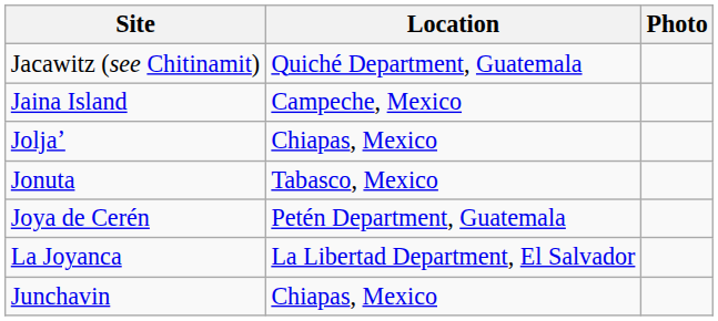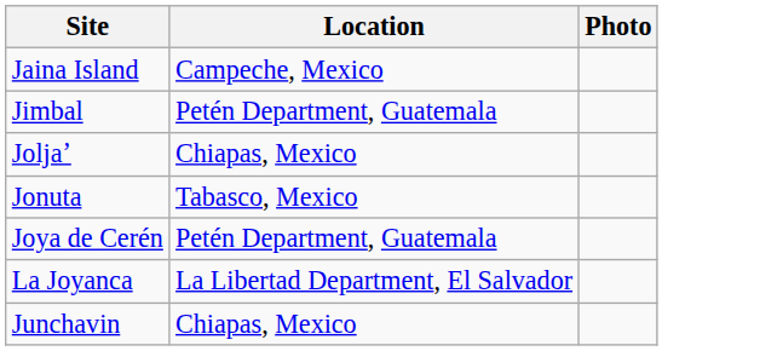- row: Jacawitz (see Chitinamit) | Quiché Department, Guatemala
+ row: Jimbal | Petén Department, Guatemala
